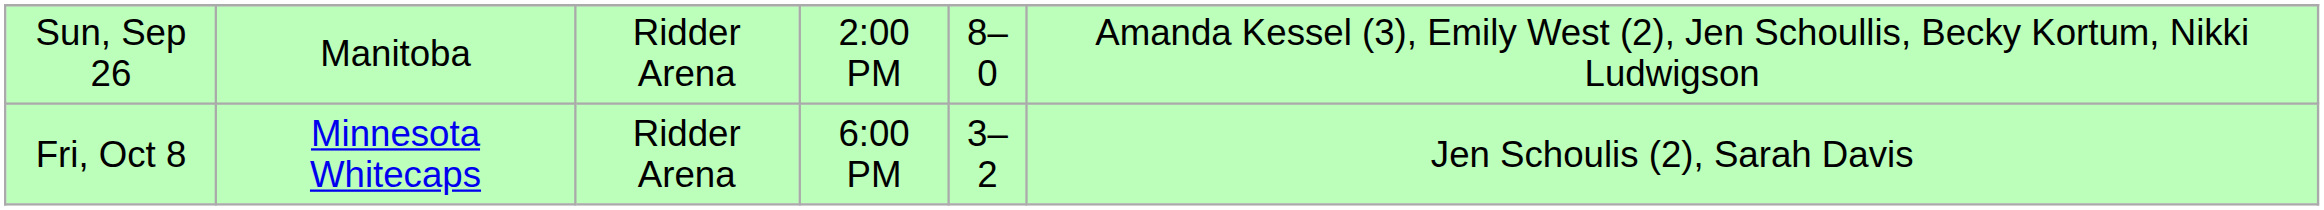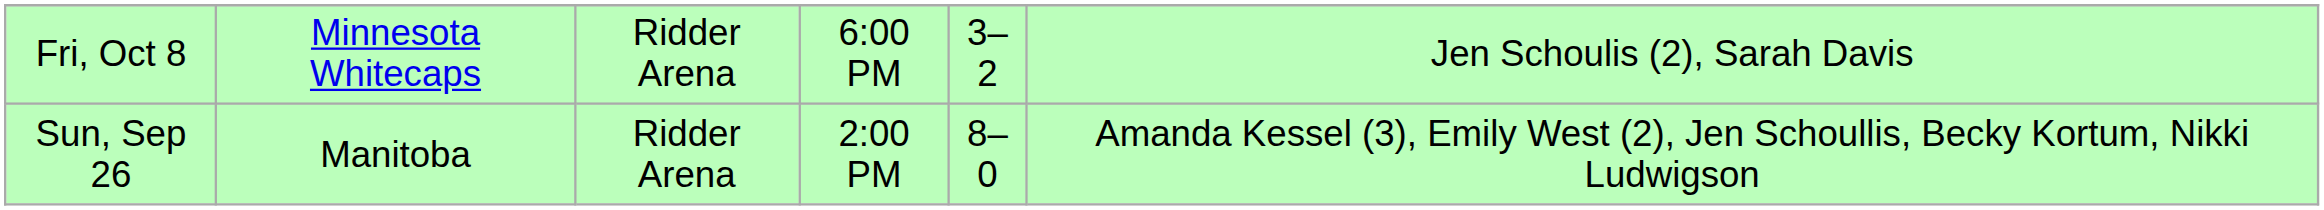rows swapped: Sun, Sep 26 <-> Fri, Oct 8
